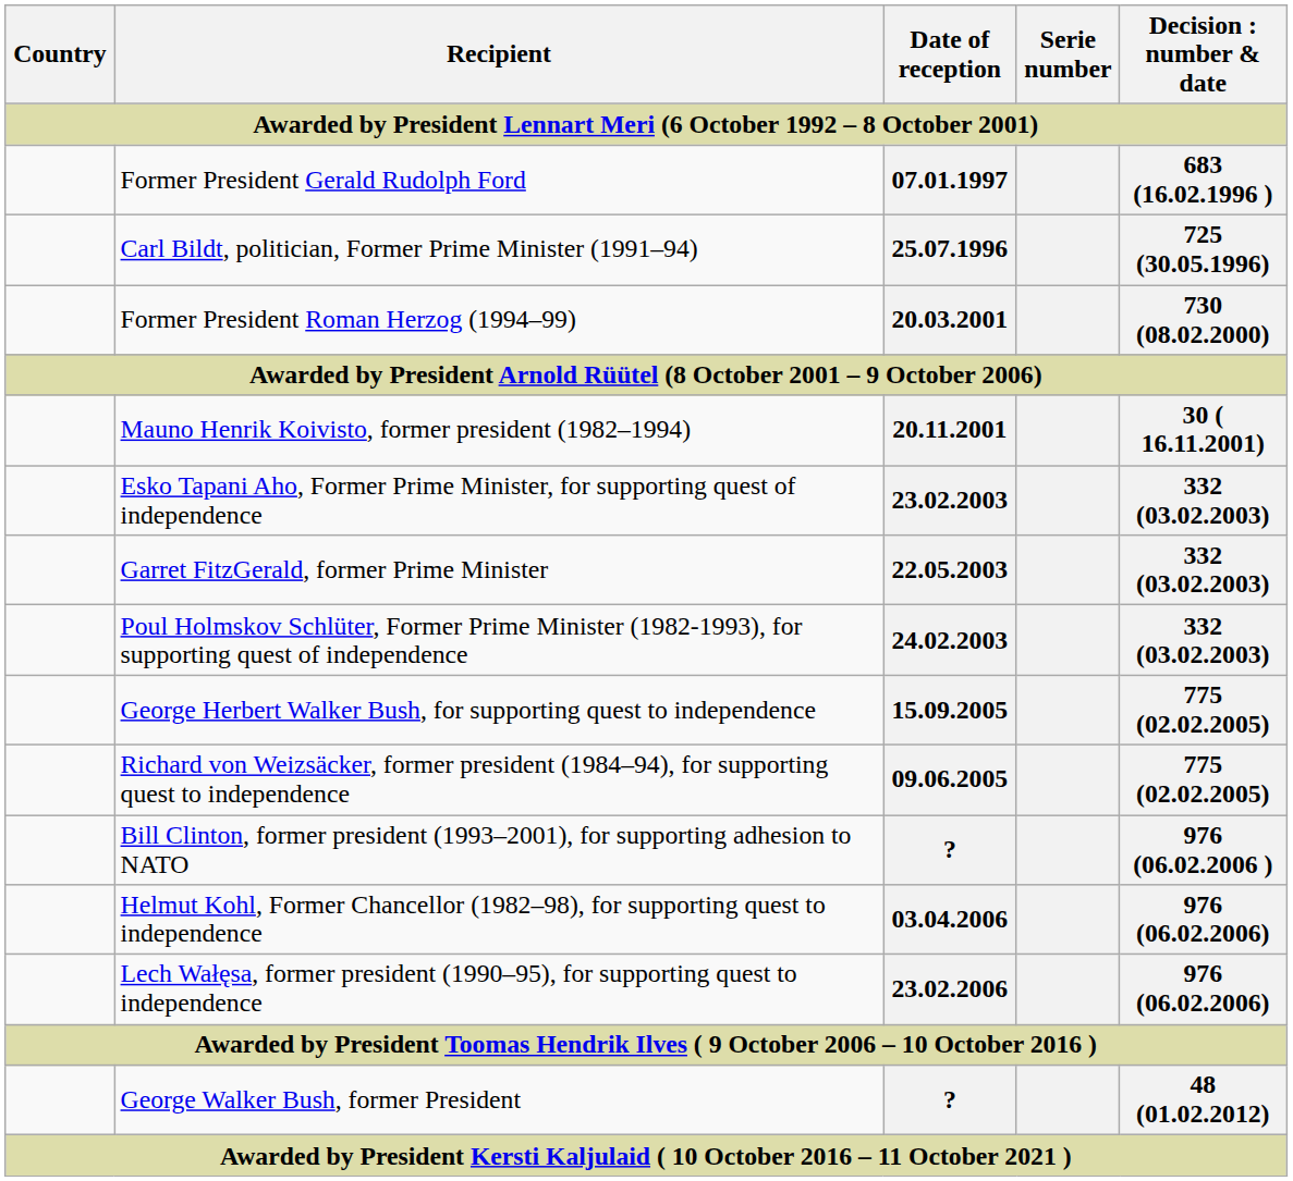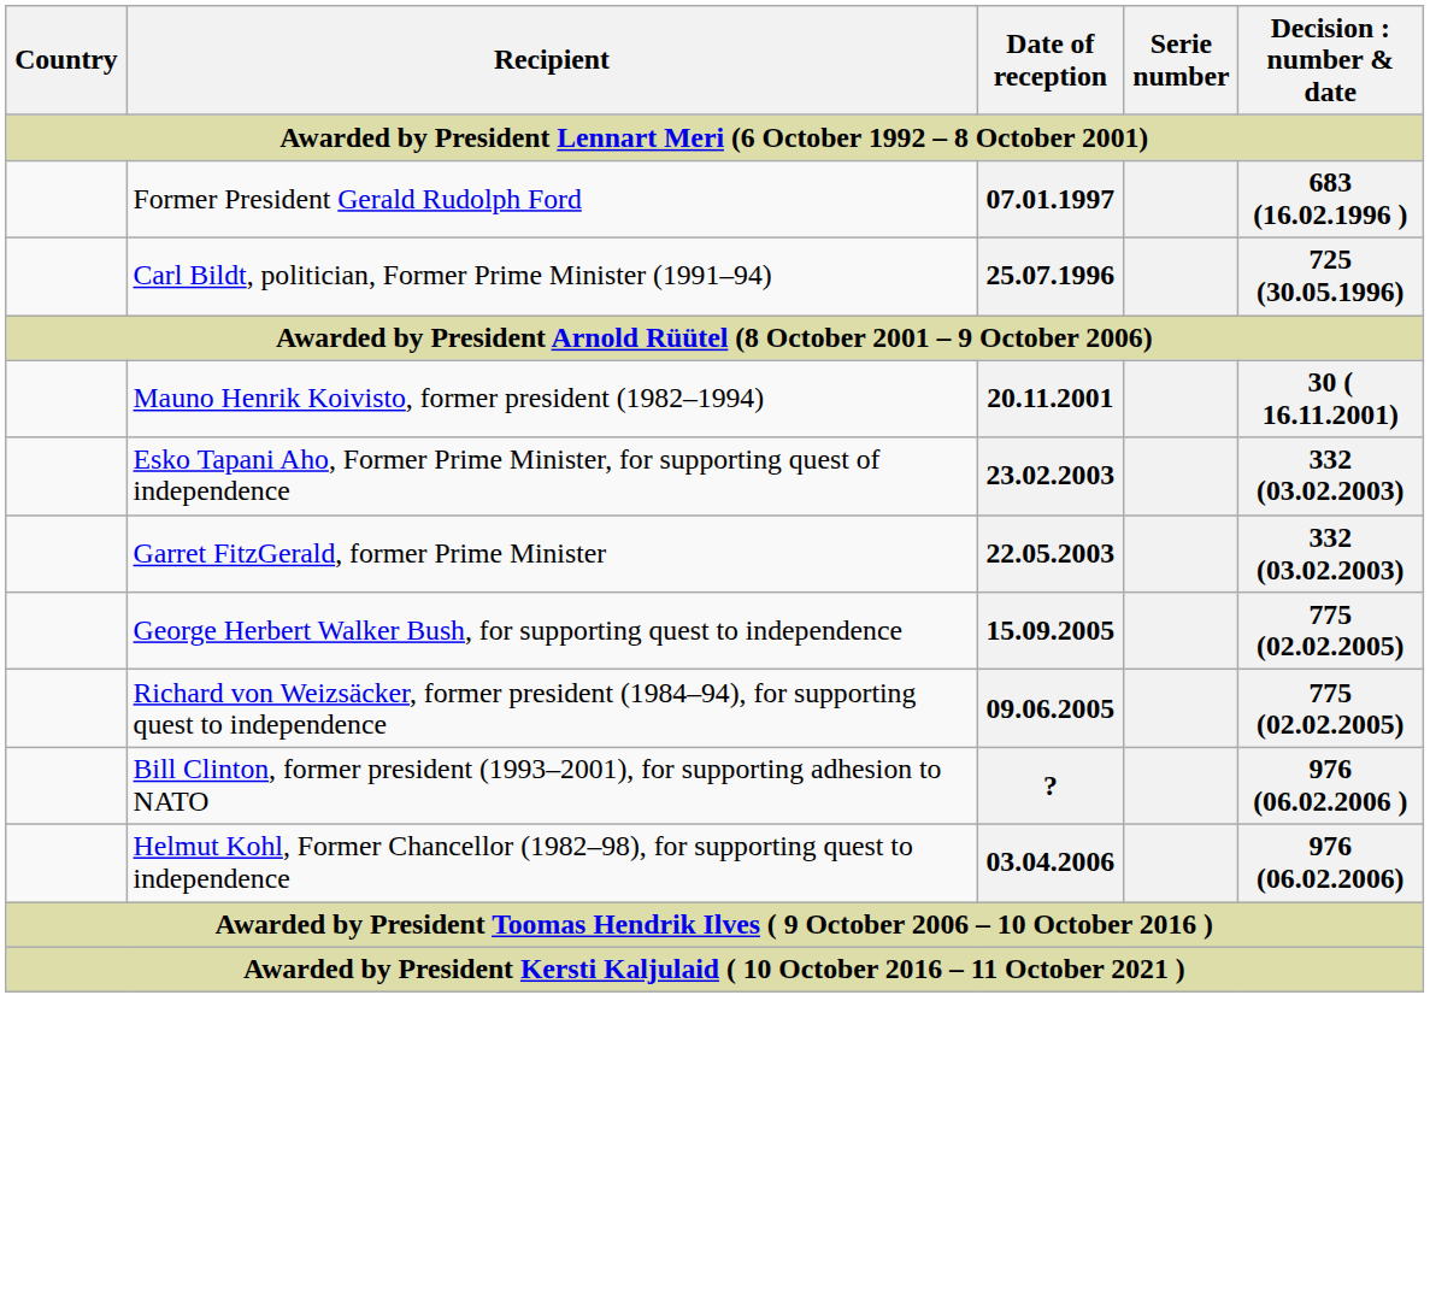- row: Former President Roman Herzog (1994–99) | 20.03.2001 | 730 (08.02.2000)
- row: Poul Holmskov Schlüter, Former Prime Minister (1982-1993), for supporting quest of independence | 24.02.2003 | 332 (03.02.2003)
- row: Lech Wałęsa, former president (1990–95), for supporting quest to independence | 23.02.2006 | 976 (06.02.2006)
- row: George Walker Bush, former President | ? | 48 (01.02.2012)
